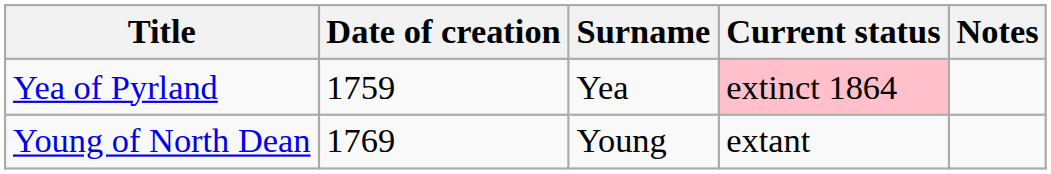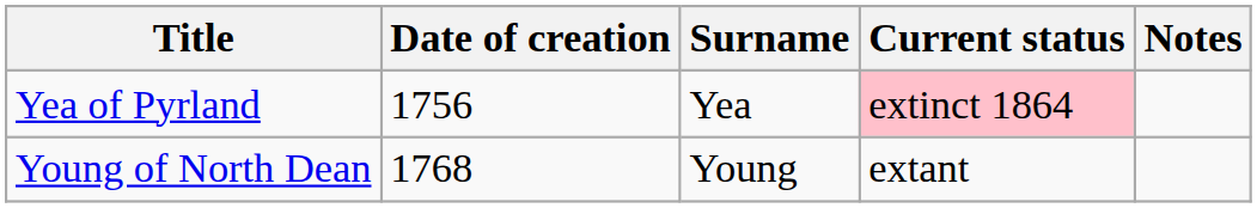Yea of Pyrland | Date of creation: 1759 -> 1756
Young of North Dean | Date of creation: 1769 -> 1768
